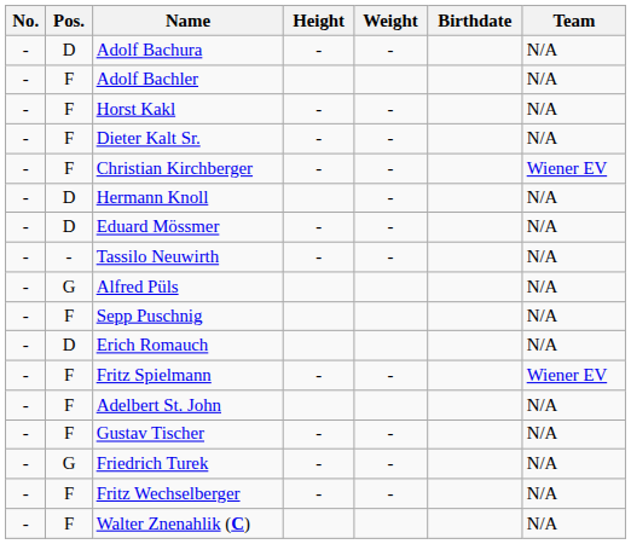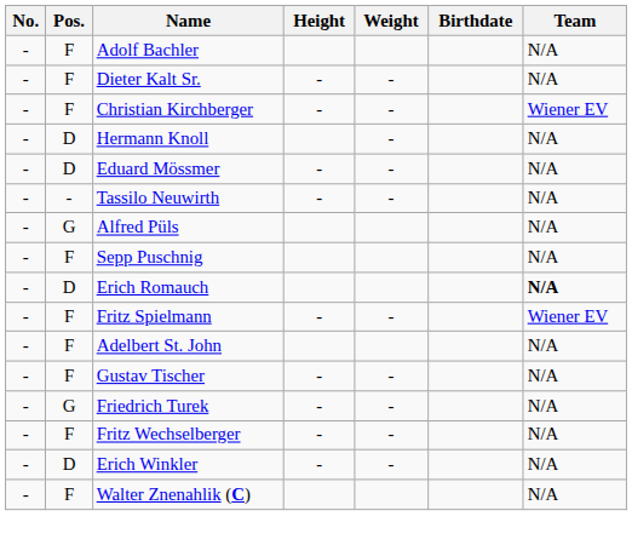- row: - | D | Adolf Bachura | - | - | N/A
- row: - | F | Horst Kakl | - | - | N/A
Erich Romauch | Team: normal -> bold
+ row: - | D | Erich Winkler | - | - | N/A
